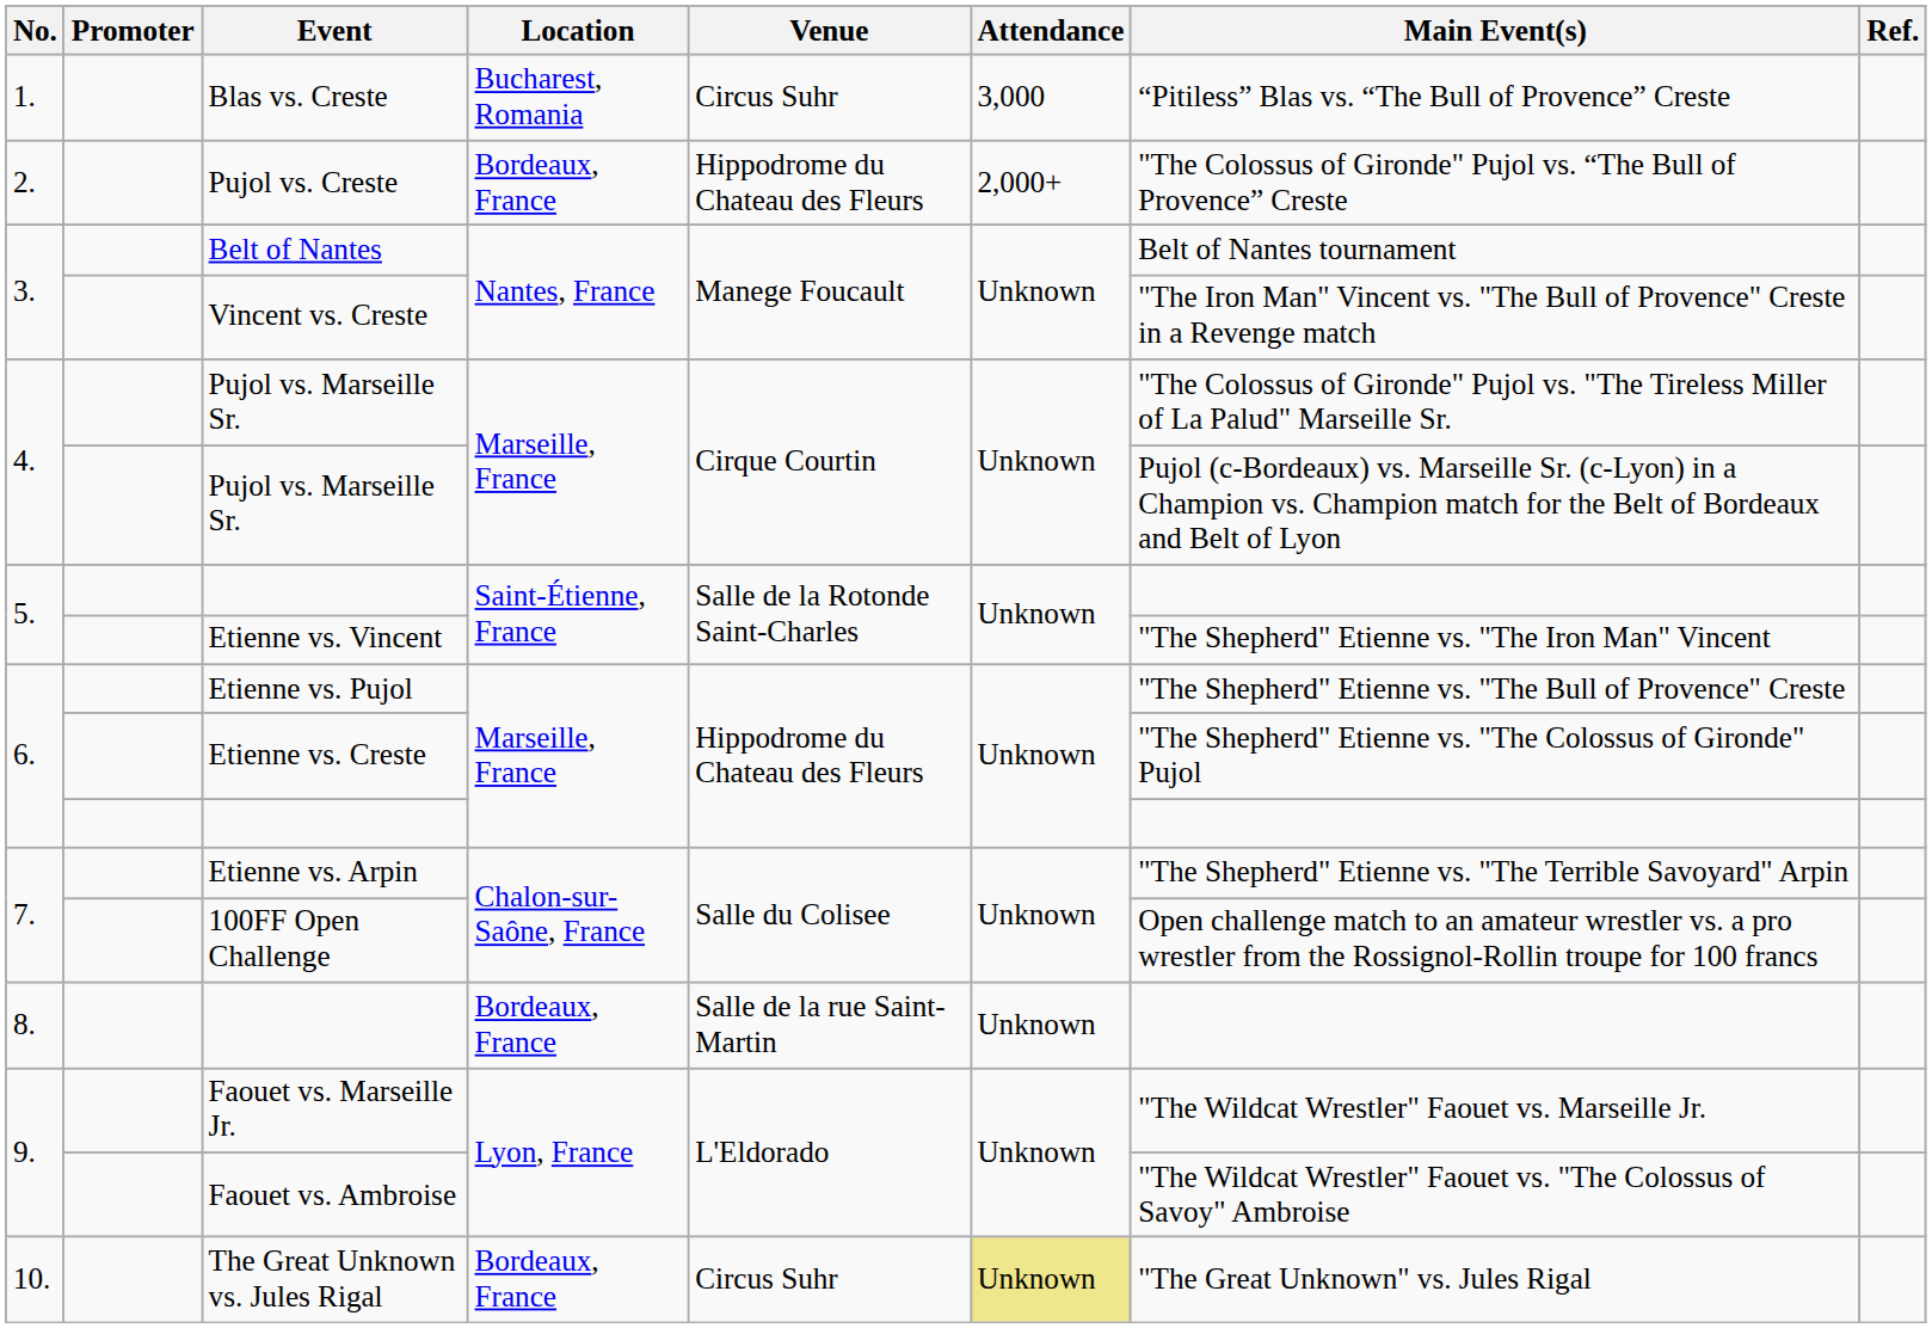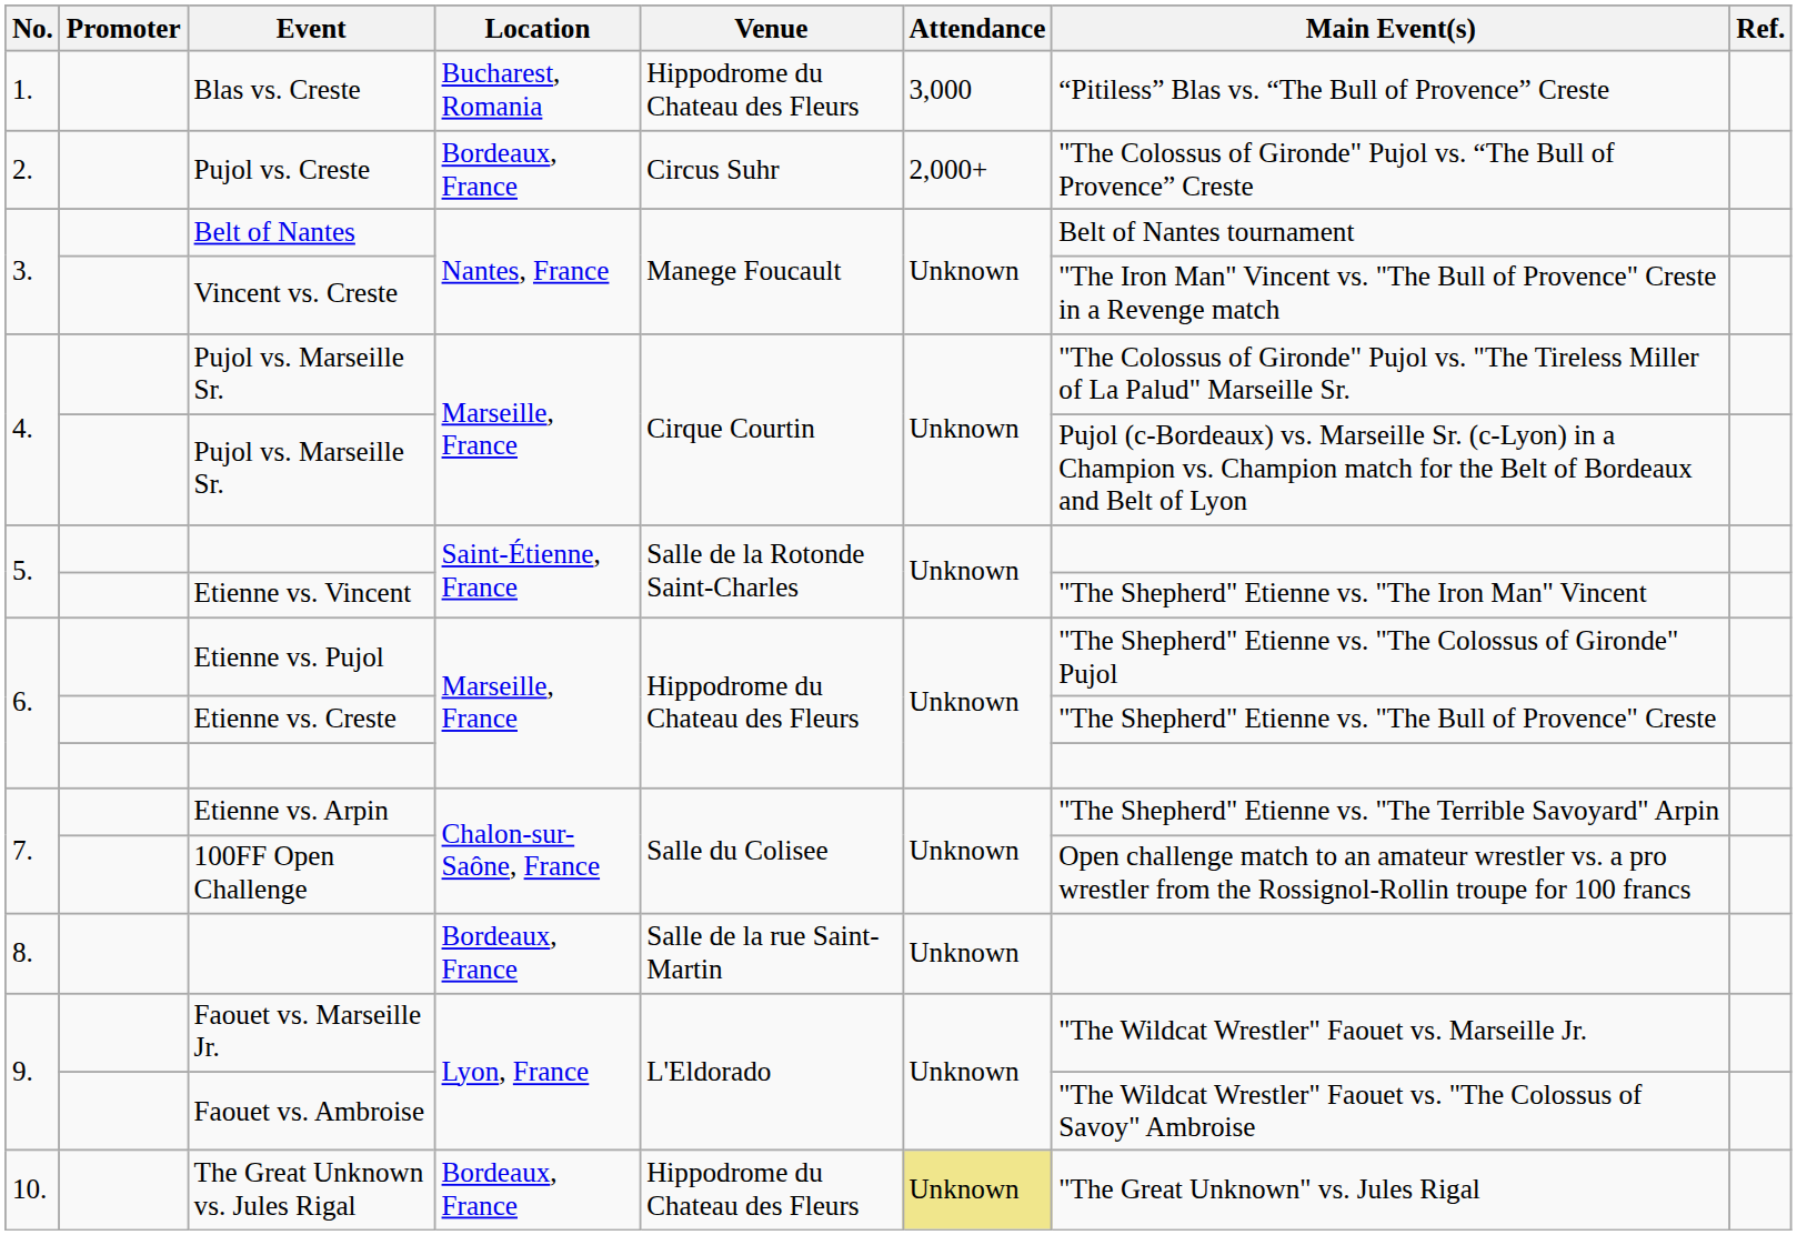Blas vs. Creste | Venue: Circus Suhr -> Hippodrome du Chateau des Fleurs
Pujol vs. Creste | Venue: Hippodrome du Chateau des Fleurs -> Circus Suhr
Etienne vs. Pujol | Main Event(s): "The Shepherd" Etienne vs. "The Bull of Provence" Creste -> "The Shepherd" Etienne vs. "The Colossus of Gironde" Pujol
Etienne vs. Creste | Main Event(s): "The Shepherd" Etienne vs. "The Colossus of Gironde" Pujol -> "The Shepherd" Etienne vs. "The Bull of Provence" Creste
The Great Unknown vs. Jules Rigal | Venue: Circus Suhr -> Hippodrome du Chateau des Fleurs
